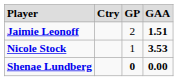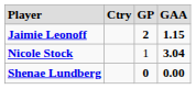Jaimie Leonoff | column 3: normal -> bold
Jaimie Leonoff | column 4: 1.51 -> 1.15
Nicole Stock | column 4: 3.53 -> 3.04
